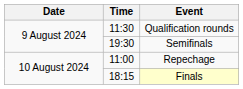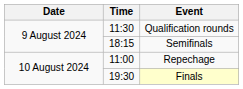Semifinals | Time: 19:30 -> 18:15
Finals | Time: 18:15 -> 19:30
